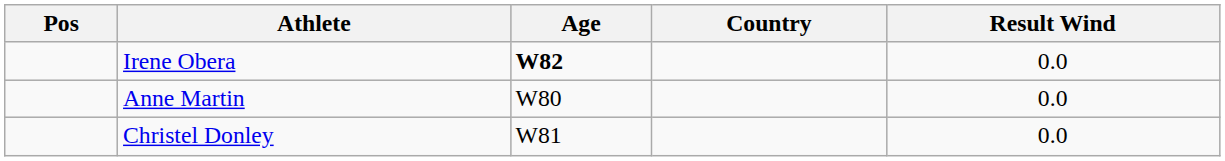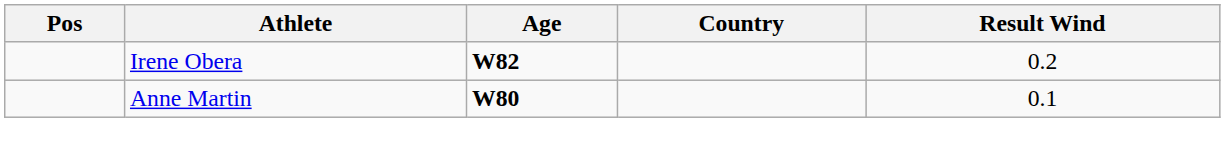Irene Obera | Result Wind: 0.0 -> 0.2
Anne Martin | Age: normal -> bold
Anne Martin | Result Wind: 0.0 -> 0.1
- row: Christel Donley | W81 | 0.0
